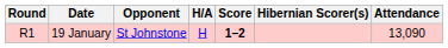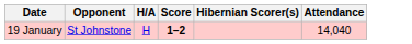- column: Round | R1
19 January | Attendance: 13,090 -> 14,040
